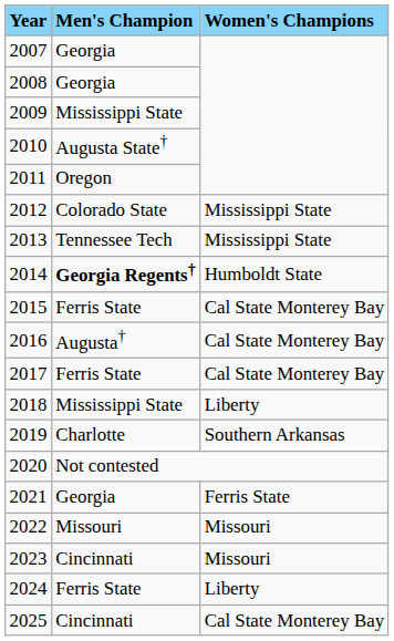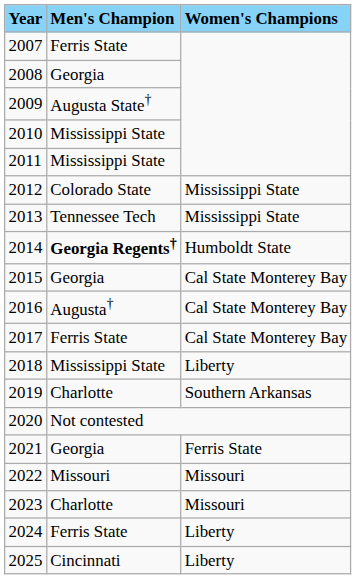2007 | Men's Champion: Georgia -> Ferris State
2009 | Men's Champion: Mississippi State -> Augusta State†
2010 | Men's Champion: Augusta State† -> Mississippi State
2011 | Men's Champion: Oregon -> Mississippi State
2015 | Men's Champion: Ferris State -> Georgia
2023 | Men's Champion: Cincinnati -> Charlotte
2025 | Women's Champions: Cal State Monterey Bay -> Liberty
